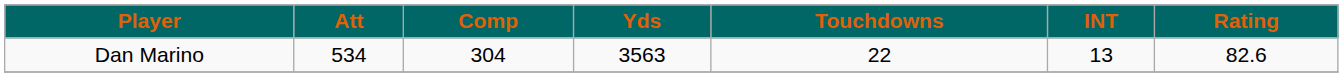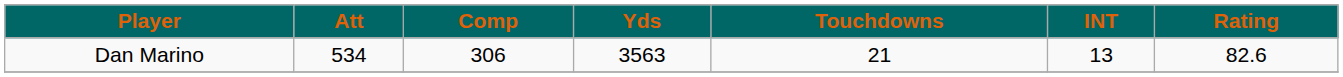Dan Marino | Comp: 304 -> 306
Dan Marino | Touchdowns: 22 -> 21
